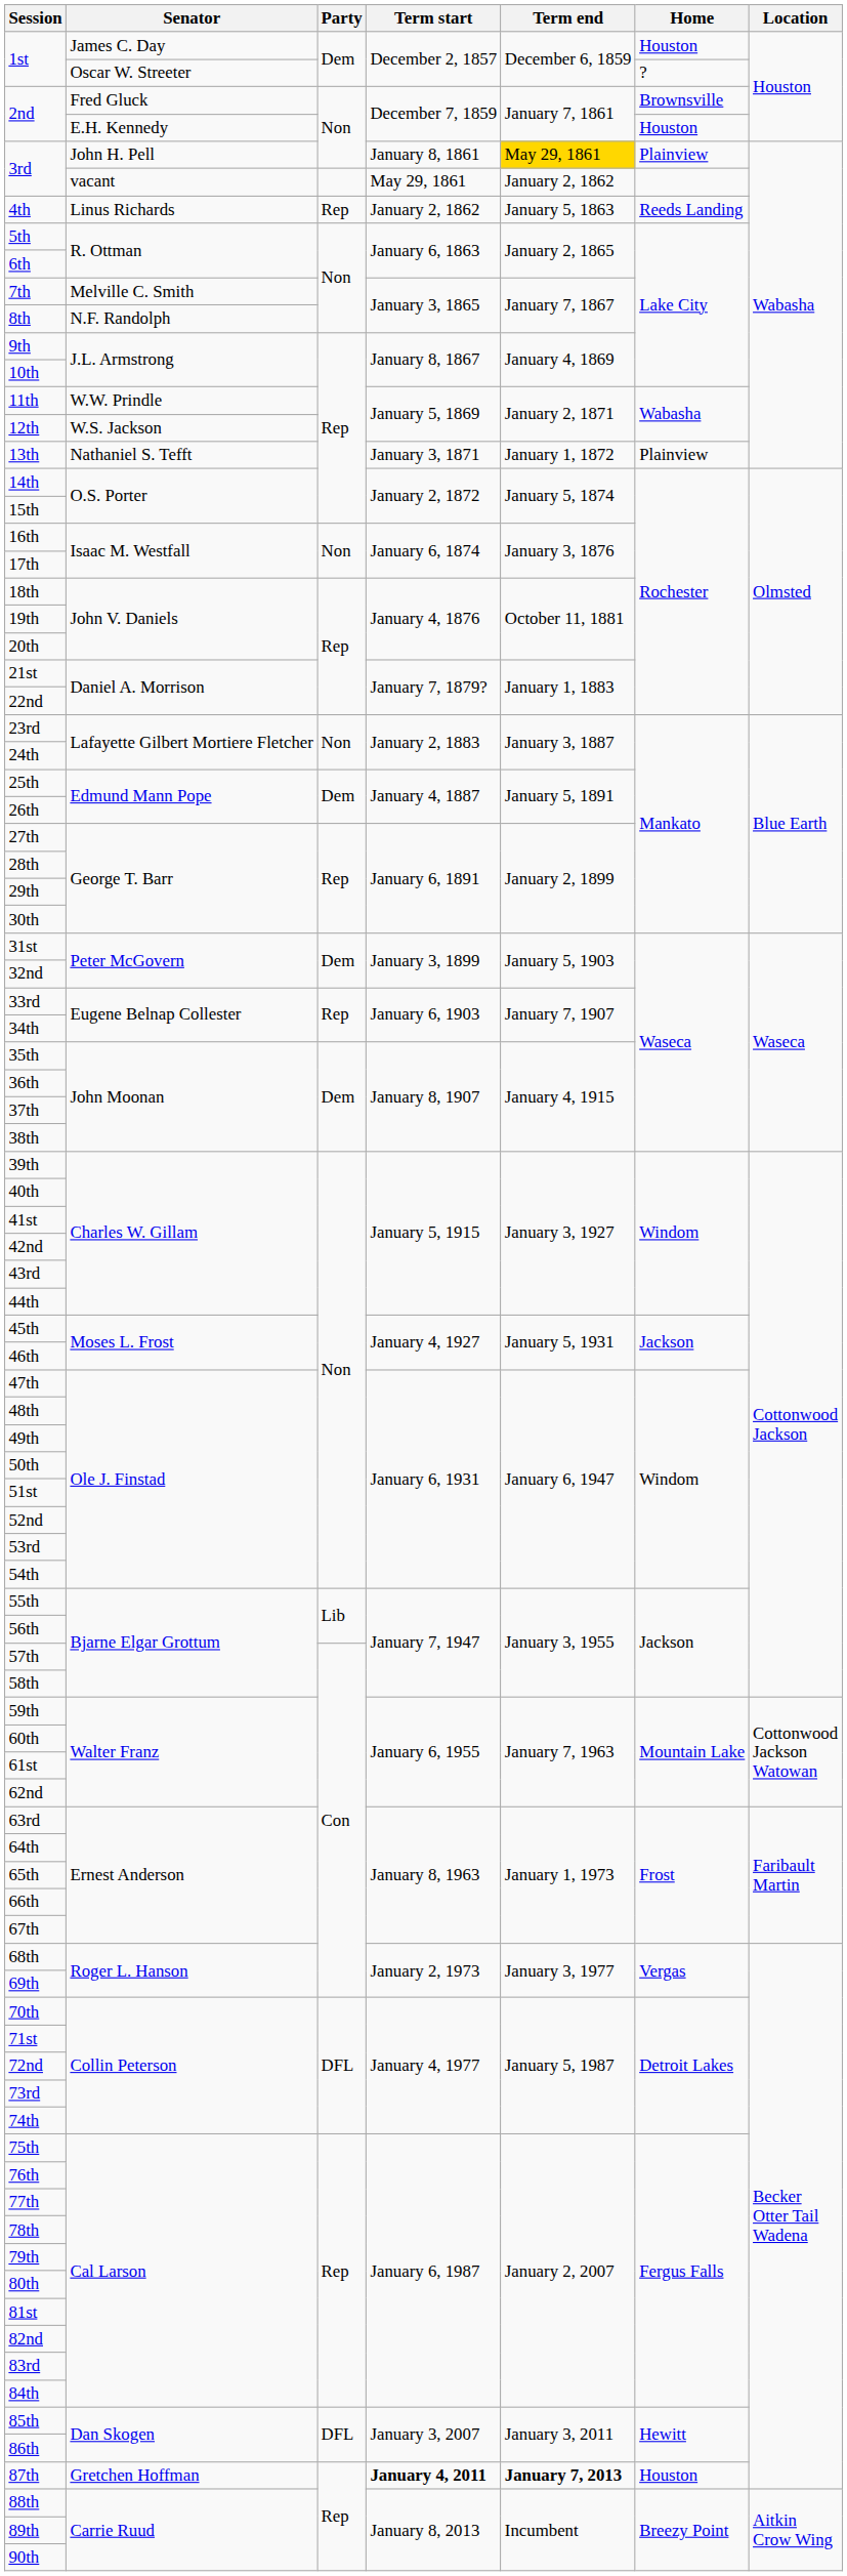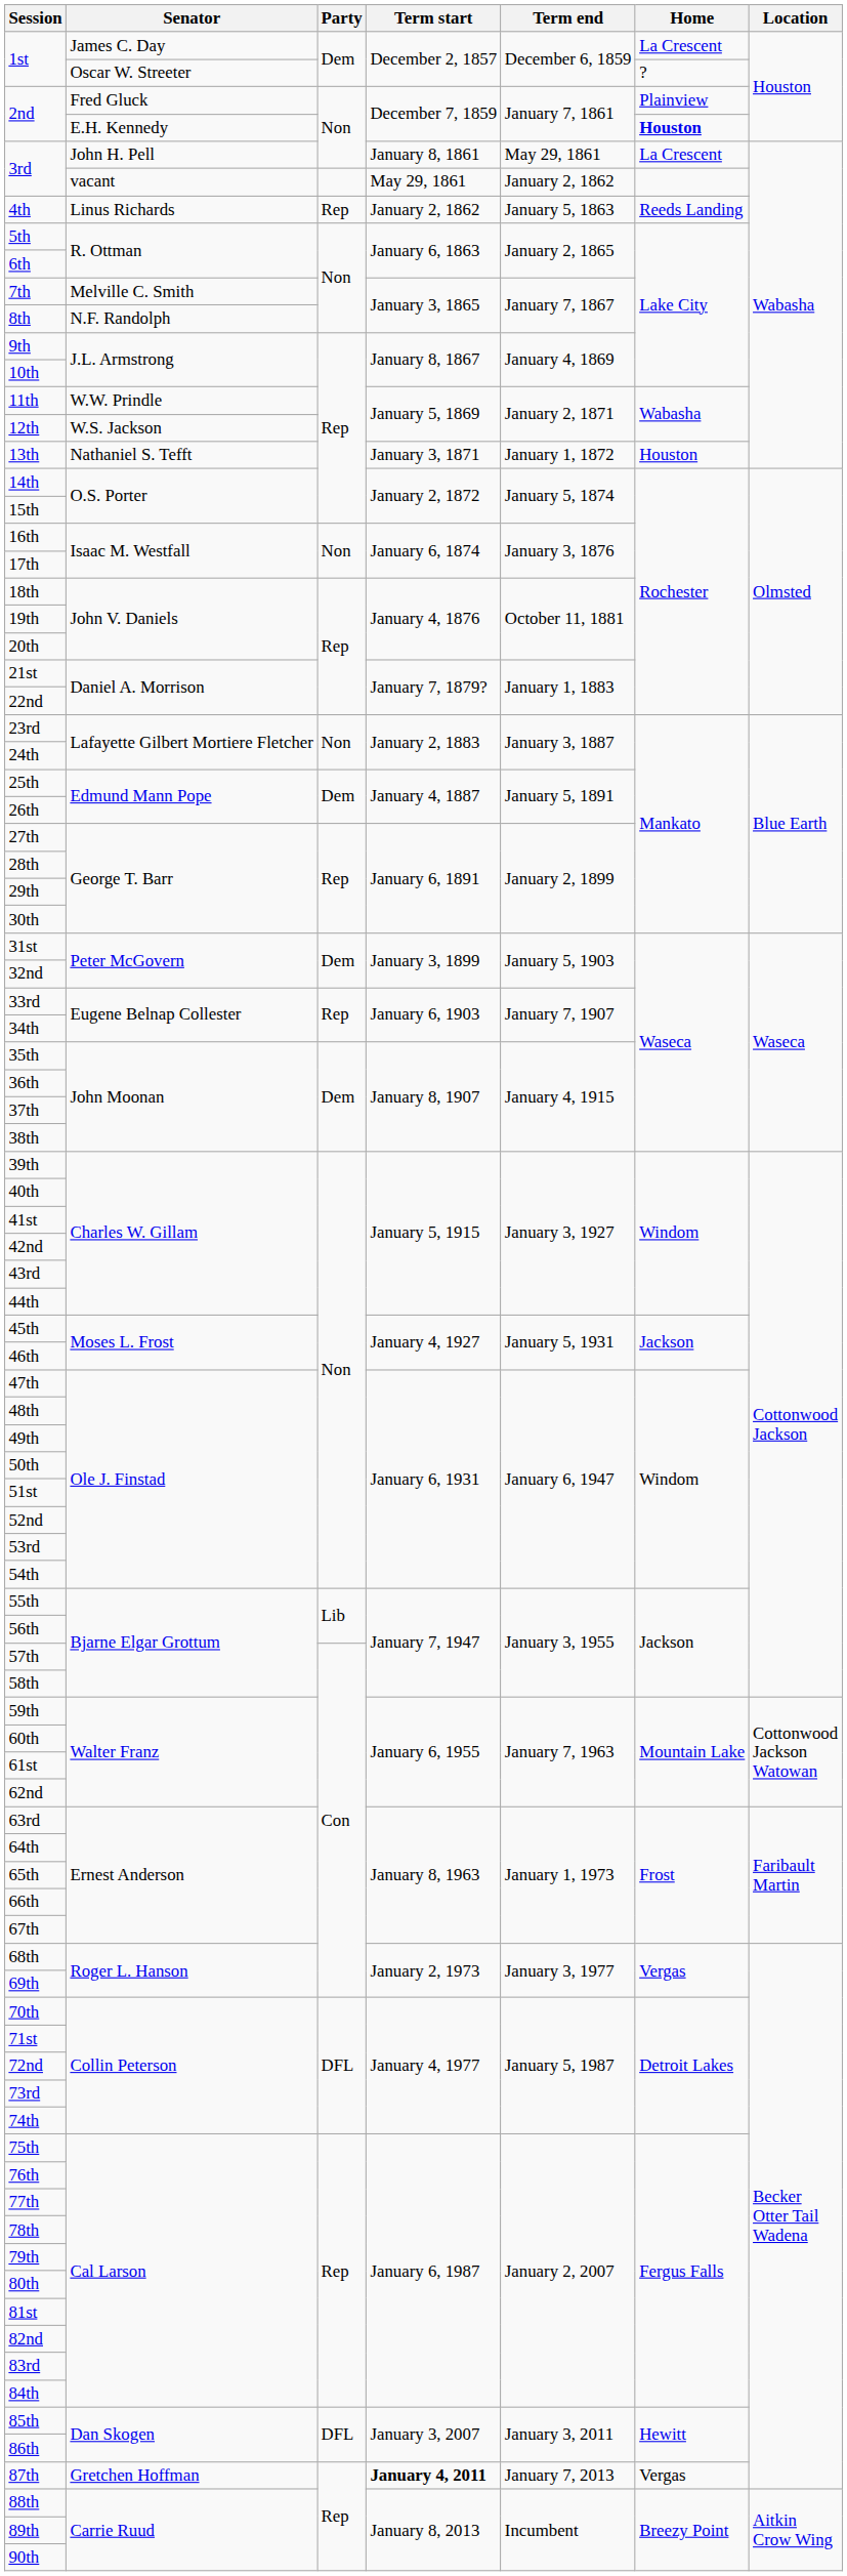1st / James C. Day | Home: Houston -> La Crescent
2nd / Fred Gluck | Home: Brownsville -> Plainview
2nd / E.H. Kennedy | Home: normal -> bold
3rd / John H. Pell | Term end: gold background -> no background
3rd / John H. Pell | Home: Plainview -> La Crescent
13th | Home: Plainview -> Houston
87th | Term end: bold -> normal
87th | Home: Houston -> Vergas
